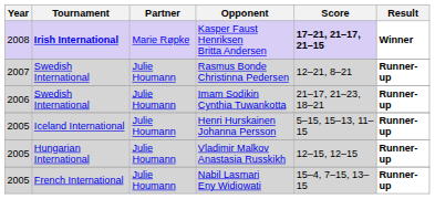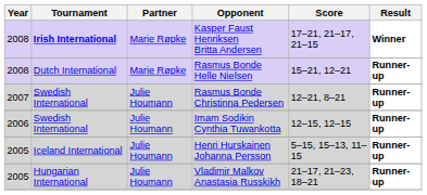Kasper Faust Henriksen Britta Andersen | Score: bold -> normal
+ row: 2008 | Dutch International | Marie Røpke | Rasmus Bonde Helle Nielsen | 15–21, 12–21 | Runner-up
Imam Sodikin Cynthia Tuwankotta | Score: 21–17, 21–23, 18–21 -> 12–15, 12–15
Vladimir Malkov Anastasia Russkikh | Score: 12–15, 12–15 -> 21–17, 21–23, 18–21
- row: 2005 | French International | Julie Houmann | Nabil Lasmari Eny Widiowati | 15–4, 7–15, 13–15 | Runner-up
